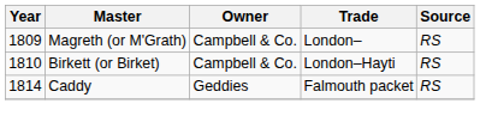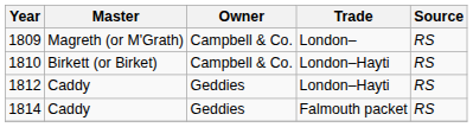+ row: 1812 | Caddy | Geddies | London–Hayti | RS
